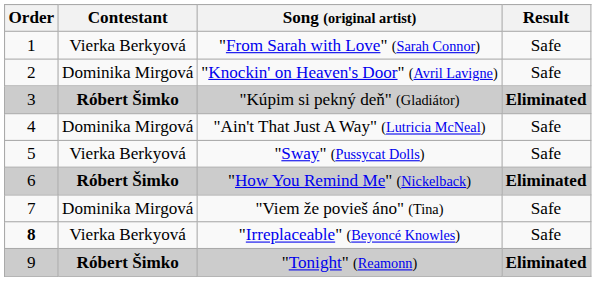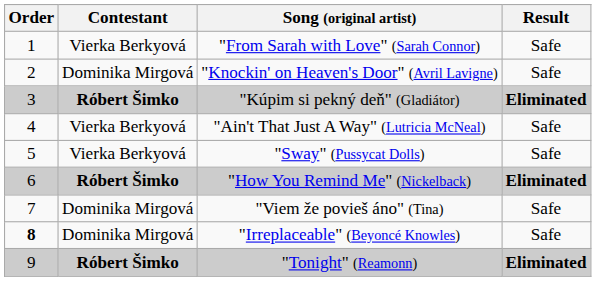"Ain't That Just A Way" (Lutricia McNeal) | Contestant: Dominika Mirgová -> Vierka Berkyová
"Irreplaceable" (Beyoncé Knowles) | Contestant: Vierka Berkyová -> Dominika Mirgová
